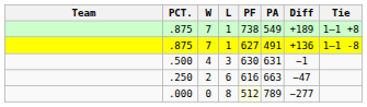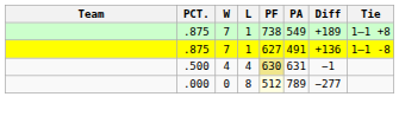.500 | L: 3 -> 4
.500 | PF: no background -> khaki background
- row: .250 | 2 | 6 | 616 | 663 | −47
